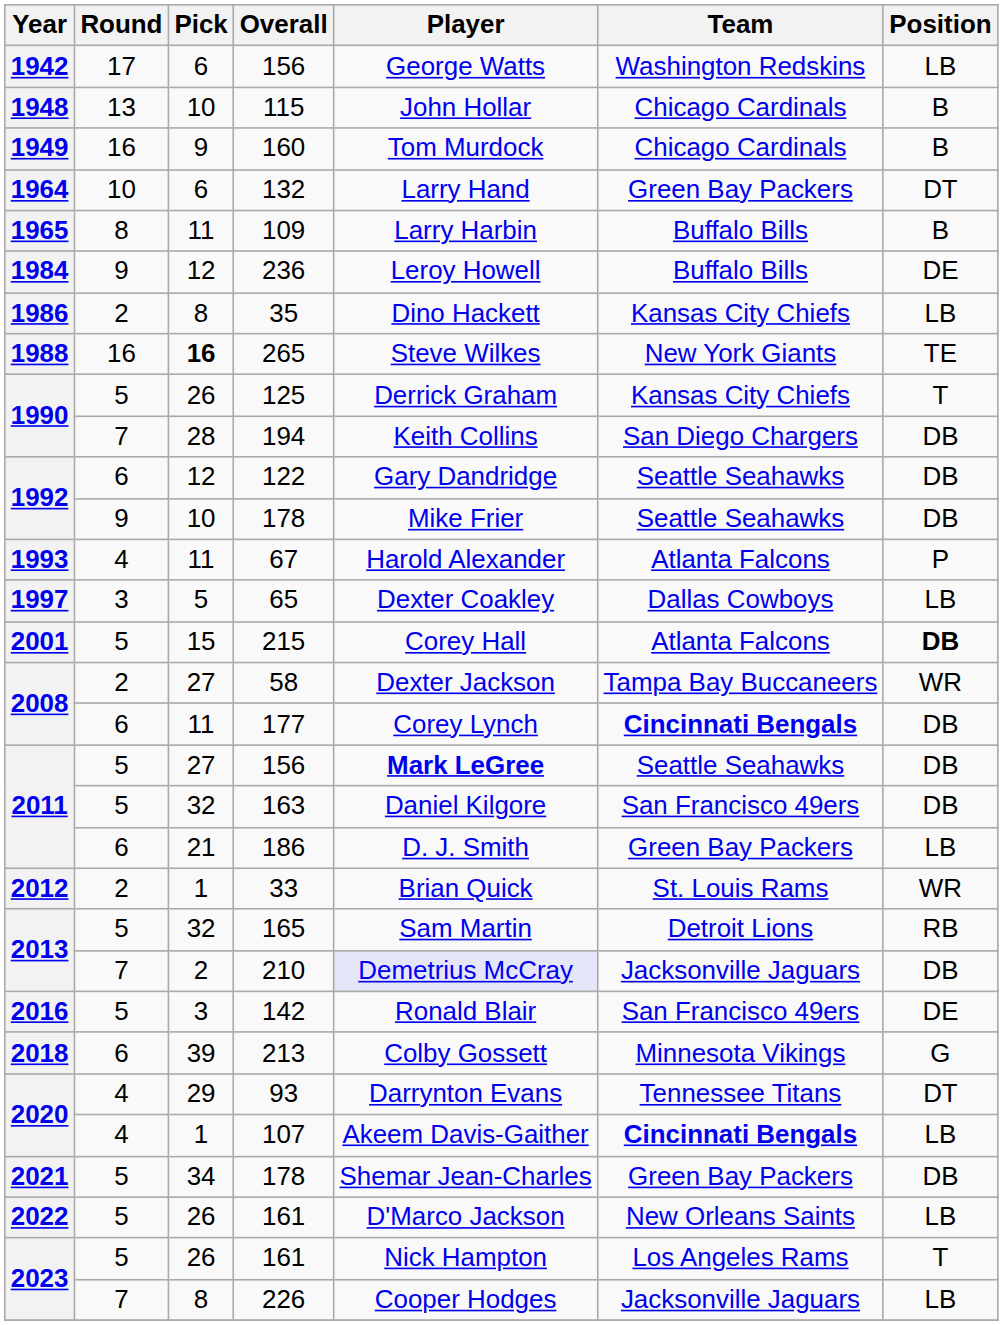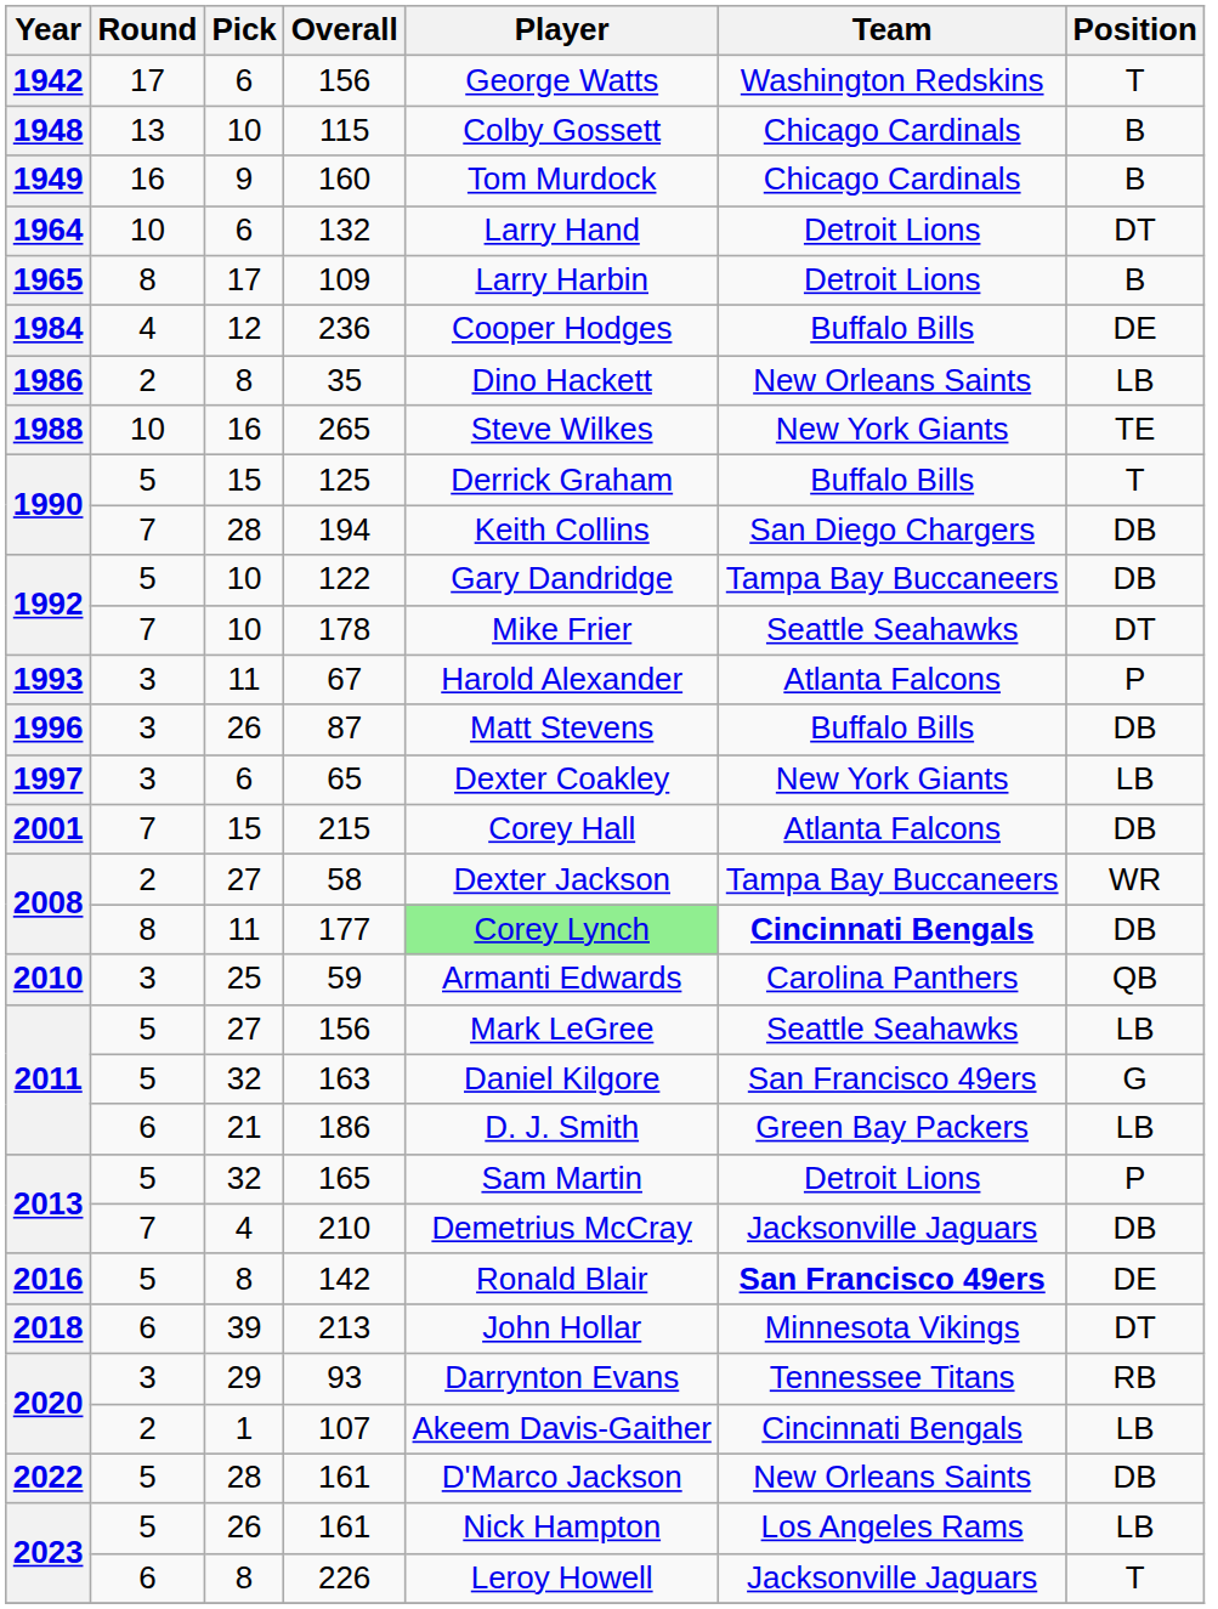1942 / 156 | Position: LB -> T
115 | Player: John Hollar -> Colby Gossett
132 | Team: Green Bay Packers -> Detroit Lions
109 | Pick: 11 -> 17
109 | Team: Buffalo Bills -> Detroit Lions
236 | Round: 9 -> 4
236 | Player: Leroy Howell -> Cooper Hodges
35 | Team: Kansas City Chiefs -> New Orleans Saints
265 | Round: 16 -> 10
265 | Pick: bold -> normal
125 | Pick: 26 -> 15
125 | Team: Kansas City Chiefs -> Buffalo Bills
122 | Round: 6 -> 5
122 | Pick: 12 -> 10
122 | Team: Seattle Seahawks -> Tampa Bay Buccaneers
1992 / 178 | Round: 9 -> 7
1992 / 178 | Position: DB -> DT
67 | Round: 4 -> 3
+ row: 1996 | 3 | 26 | 87 | Matt Stevens | Buffalo Bills | DB
65 | Pick: 5 -> 6
65 | Team: Dallas Cowboys -> New York Giants
215 | Round: 5 -> 7
215 | Position: bold -> normal
177 | Round: 6 -> 8
177 | Player: no background -> lightgreen background
+ row: 2010 | 3 | 25 | 59 | Armanti Edwards | Carolina Panthers | QB
2011 / 156 | Player: bold -> normal
2011 / 156 | Position: DB -> LB
163 | Position: DB -> G
- row: 2012 | 2 | 1 | 33 | Brian Quick | St. Louis Rams | WR
165 | Position: RB -> P
210 | Pick: 2 -> 4
210 | Player: lavender background -> no background
142 | Pick: 3 -> 8
142 | Team: normal -> bold
213 | Player: Colby Gossett -> John Hollar
213 | Position: G -> DT
93 | Round: 4 -> 3
93 | Position: DT -> RB
107 | Round: 4 -> 2
107 | Team: bold -> normal
- row: 2021 | 5 | 34 | 178 | Shemar Jean-Charles | Green Bay Packers | DB
2022 / 161 | Pick: 26 -> 28
2022 / 161 | Position: LB -> DB
2023 / 161 | Position: T -> LB
226 | Round: 7 -> 6
226 | Player: Cooper Hodges -> Leroy Howell
226 | Position: LB -> T
